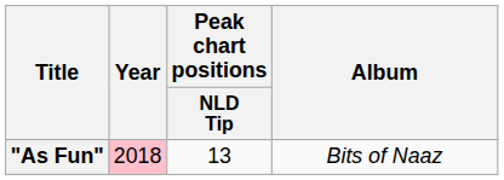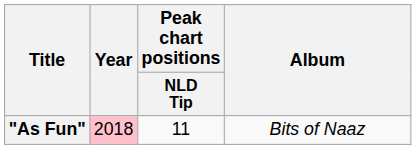"As Fun" | Peak chart positions / NLD Tip: 13 -> 11
